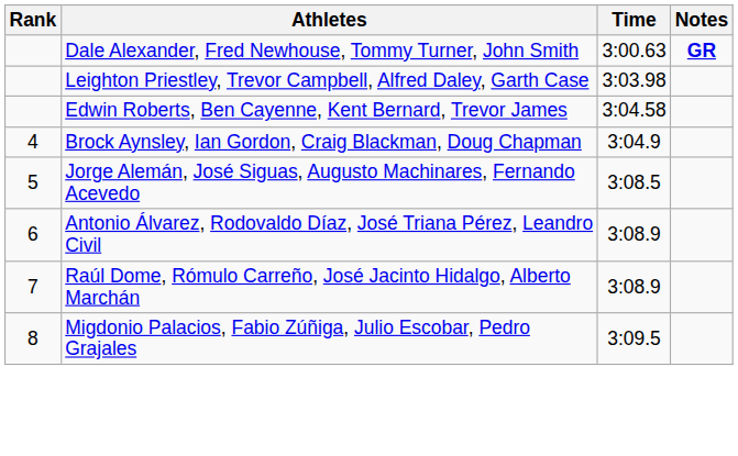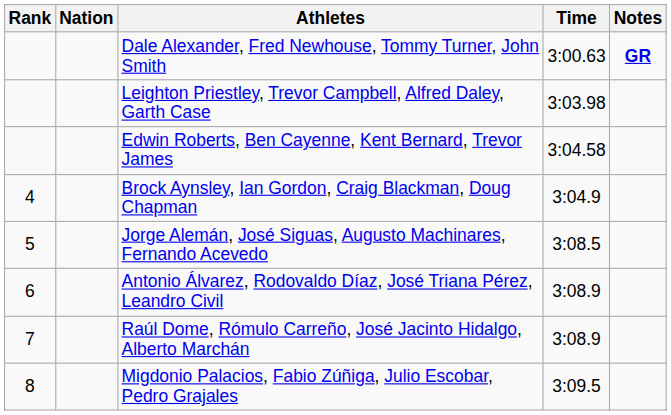+ column: Nation
